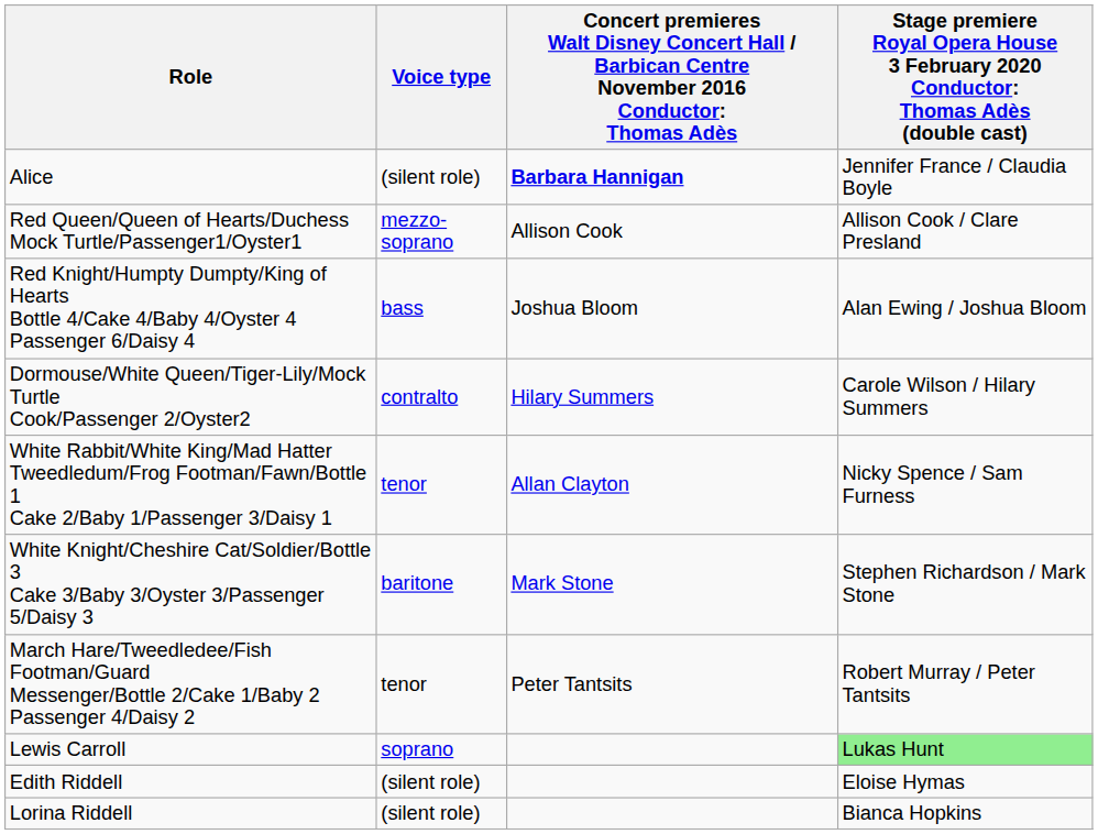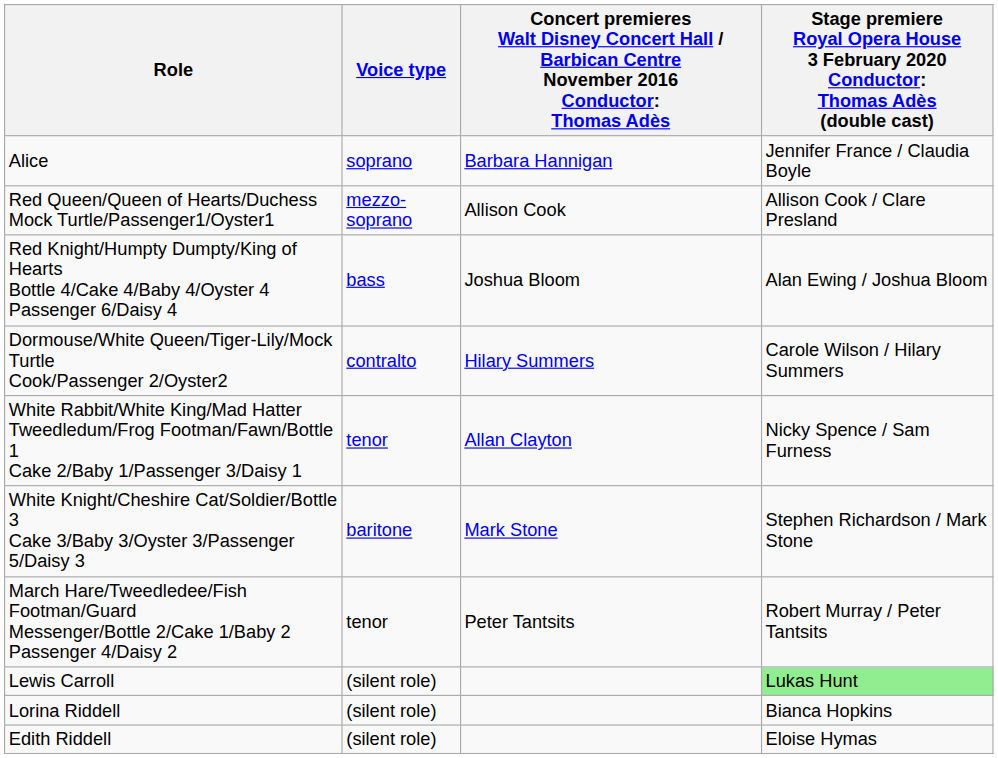Alice | Voice type: (silent role) -> soprano
Alice | column 3: bold -> normal
Lewis Carroll | Voice type: soprano -> (silent role)
rows swapped: Lorina Riddell <-> Edith Riddell
